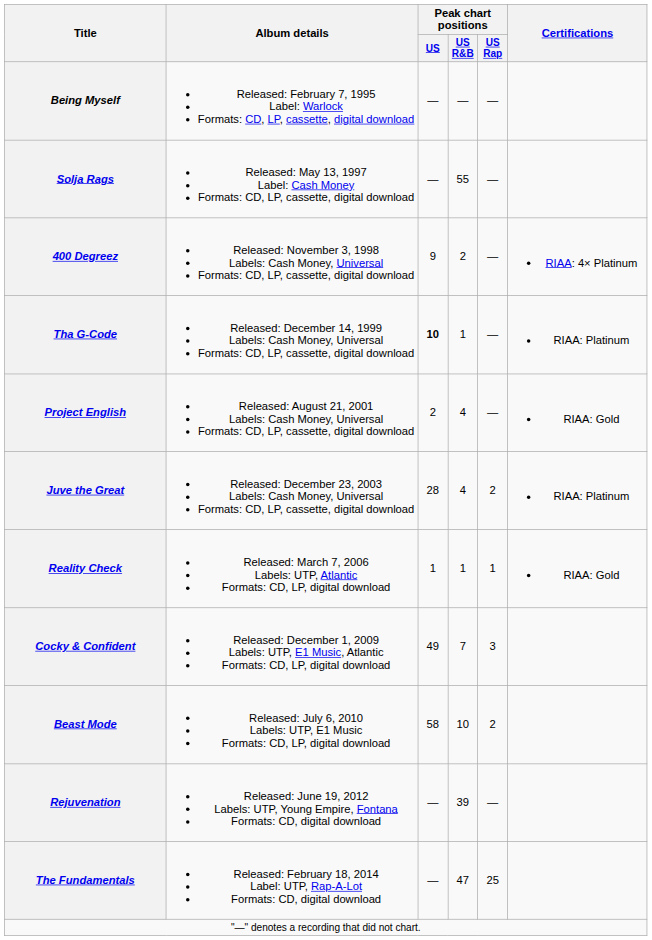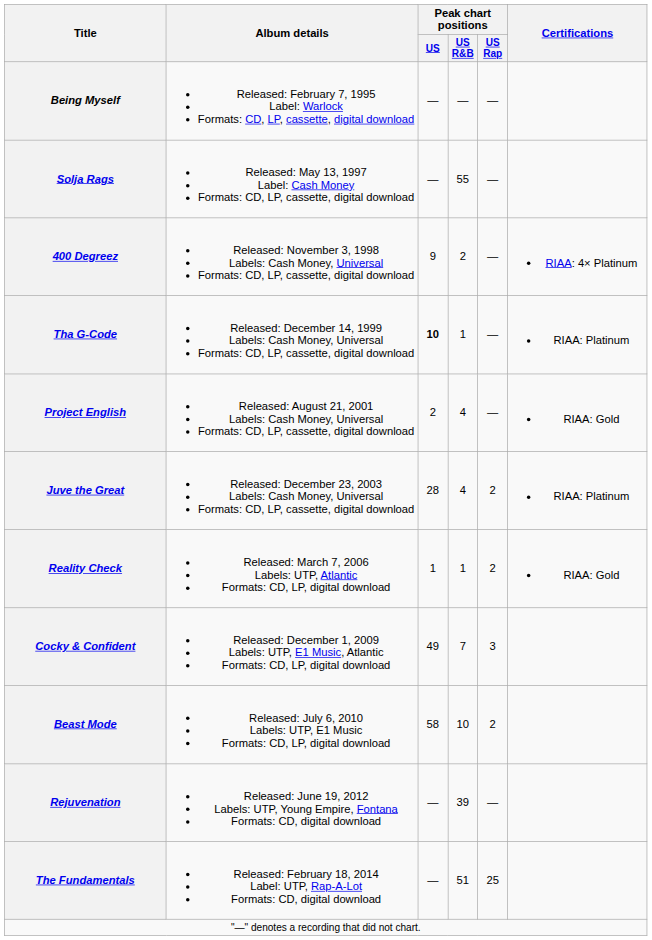Reality Check | Peak chart positions / US Rap: 1 -> 2
The Fundamentals | Peak chart positions / US R&B: 47 -> 51
